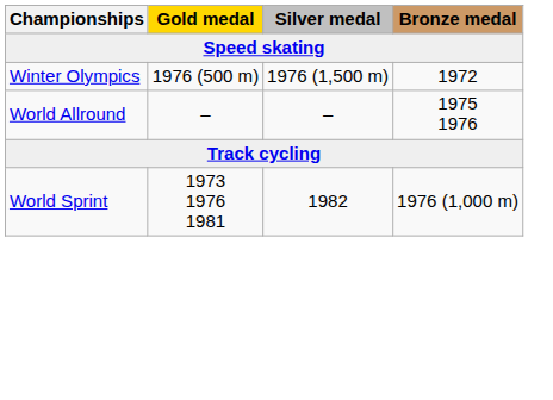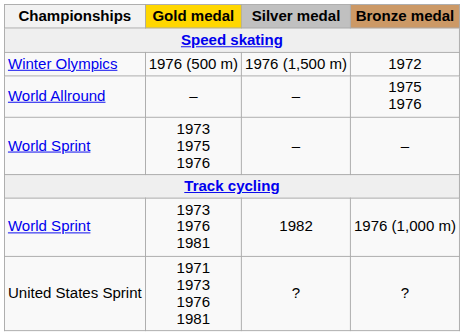+ row: World Sprint | 1973 1975 1976 | – | –
+ row: United States Sprint | 1971 1973 1976 1981 | ? | ?
